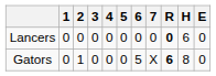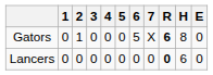rows swapped: Lancers <-> Gators
